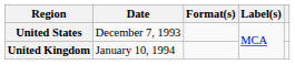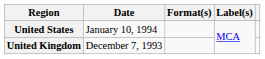United States | Date: December 7, 1993 -> January 10, 1994
United Kingdom | Date: January 10, 1994 -> December 7, 1993
